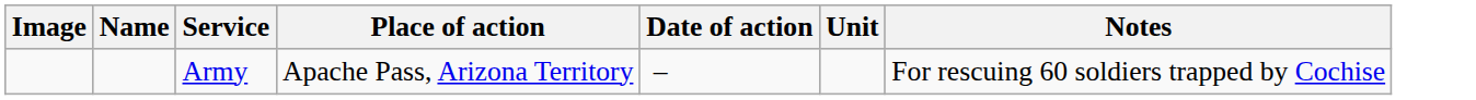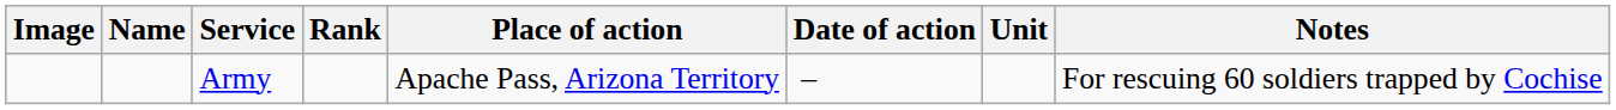+ column: Rank
